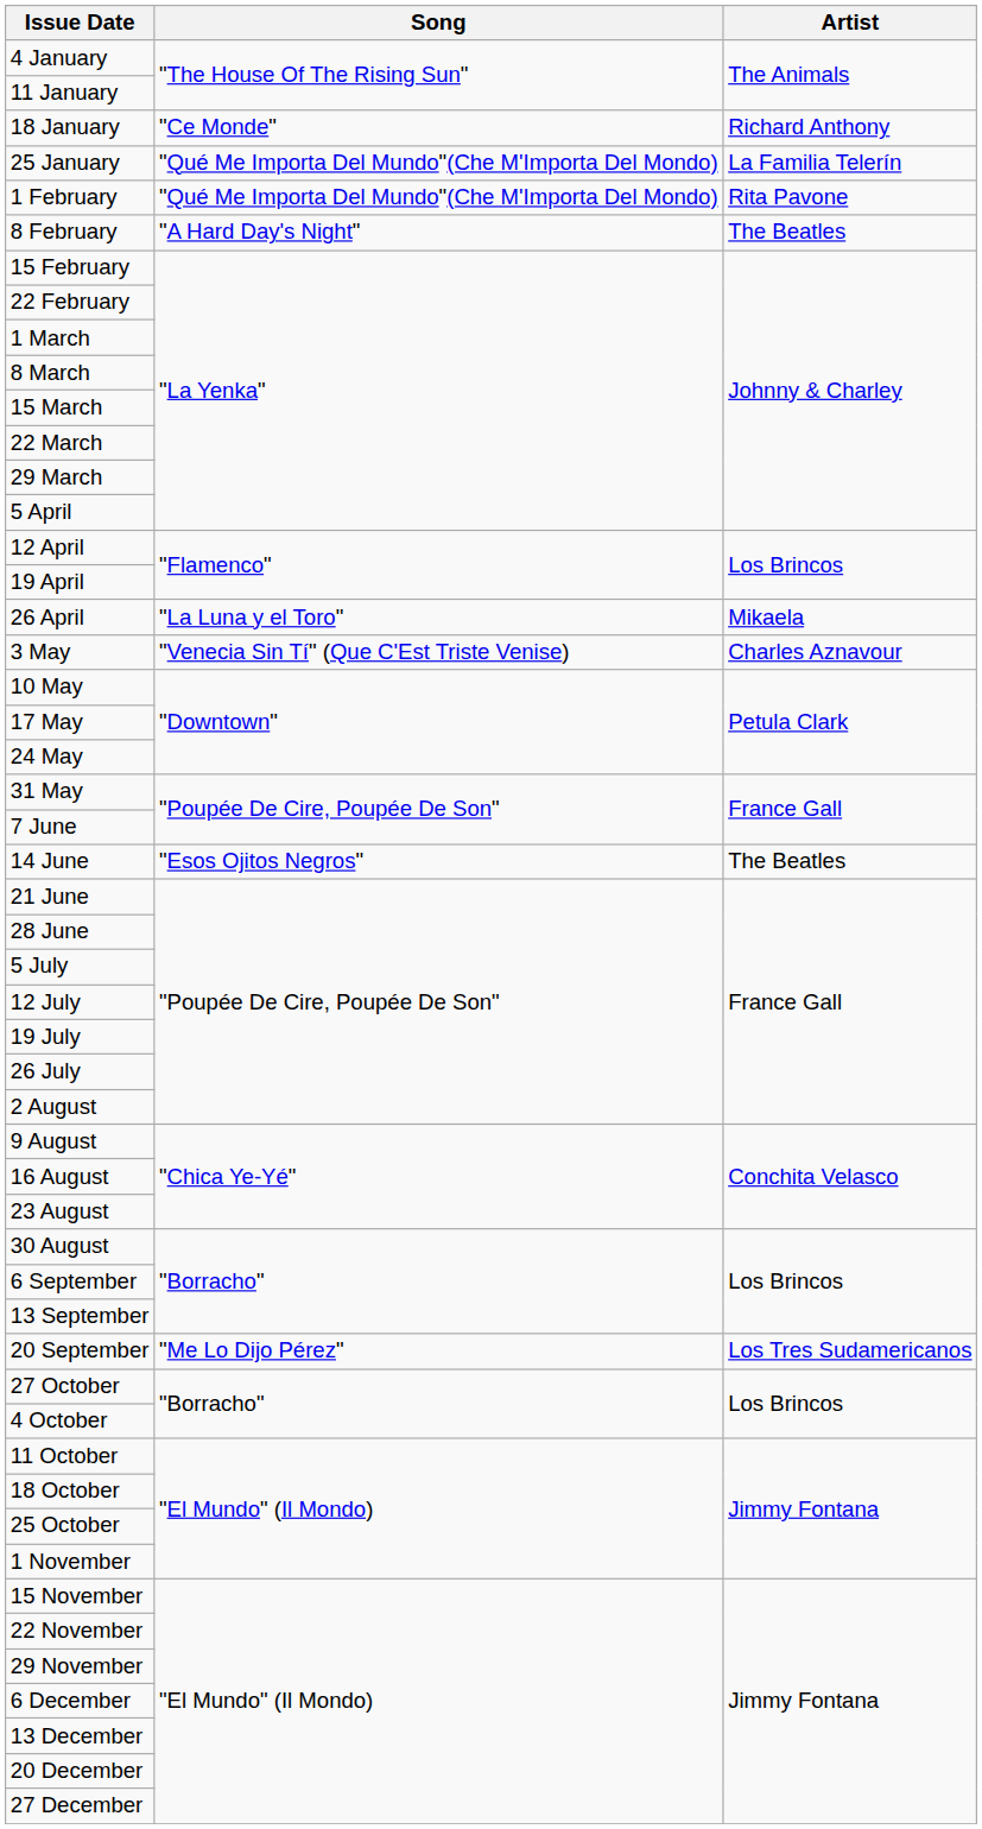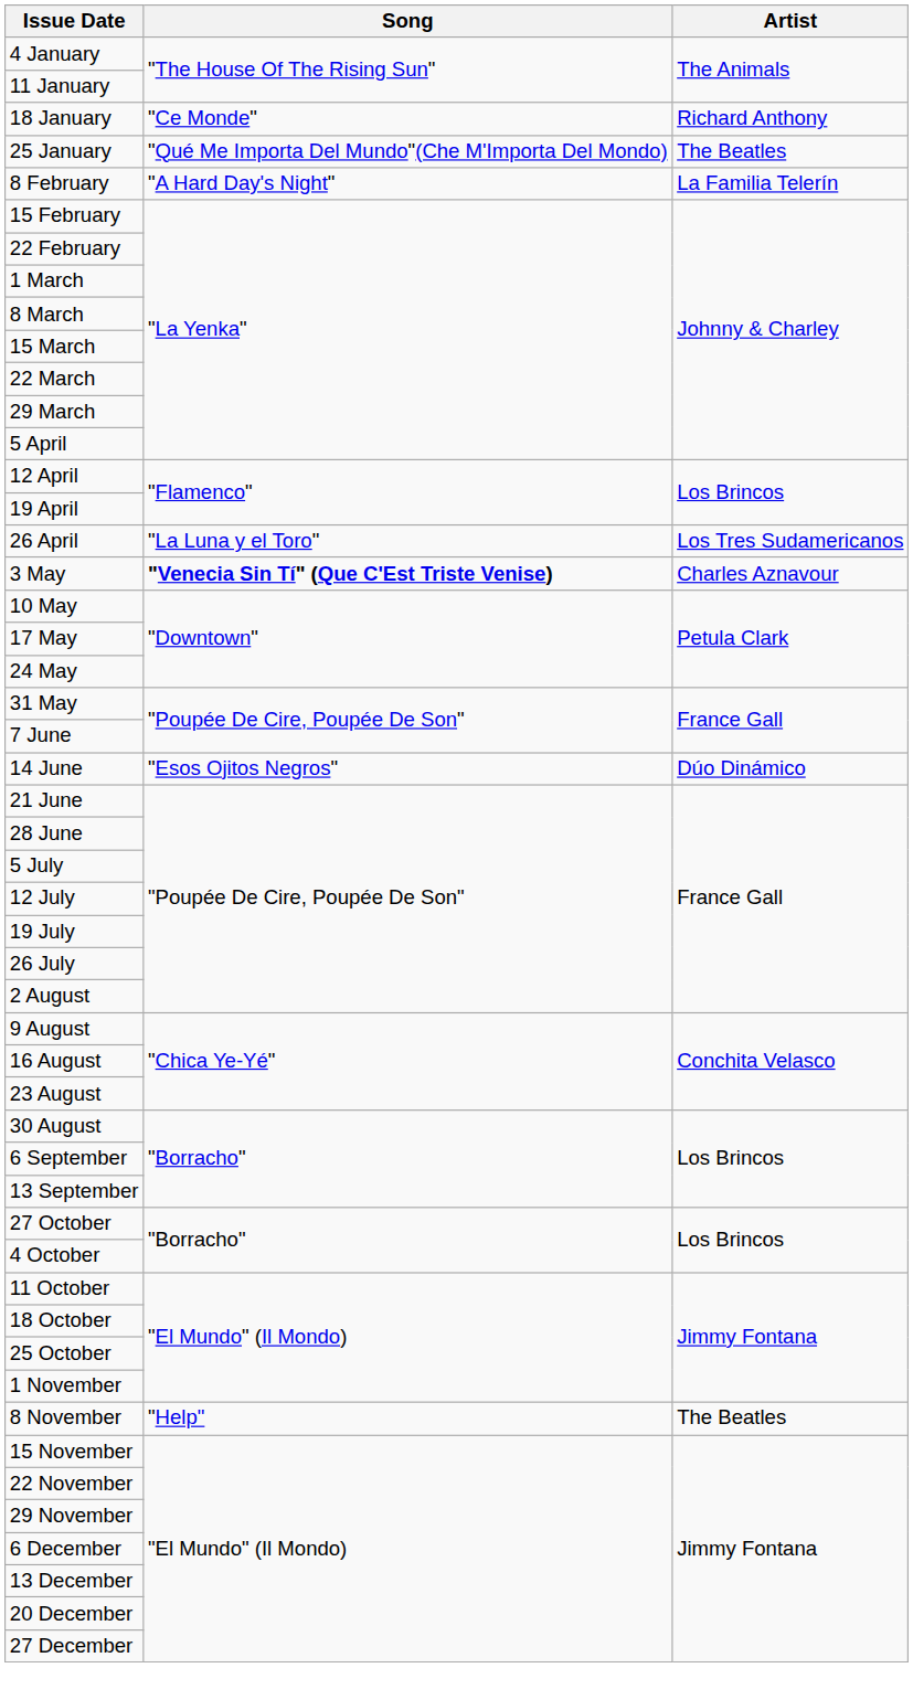25 January | Artist: La Familia Telerín -> The Beatles
- row: 1 February | "Qué Me Importa Del Mundo"(Che M'Importa Del Mondo) | Rita Pavone
8 February | Artist: The Beatles -> La Familia Telerín
26 April | Artist: Mikaela -> Los Tres Sudamericanos
3 May | Song: normal -> bold
14 June | Artist: The Beatles -> Dúo Dinámico
- row: 20 September | "Me Lo Dijo Pérez" | Los Tres Sudamericanos
+ row: 8 November | "Help" | The Beatles
